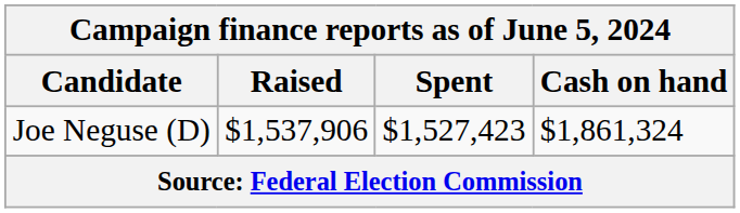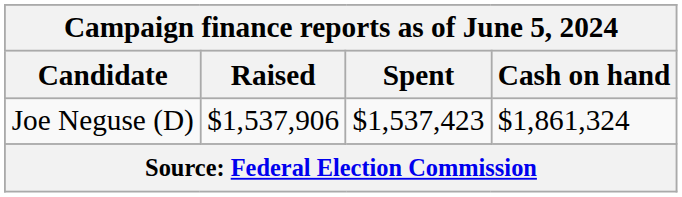Joe Neguse (D) | Spent: $1,527,423 -> $1,537,423
